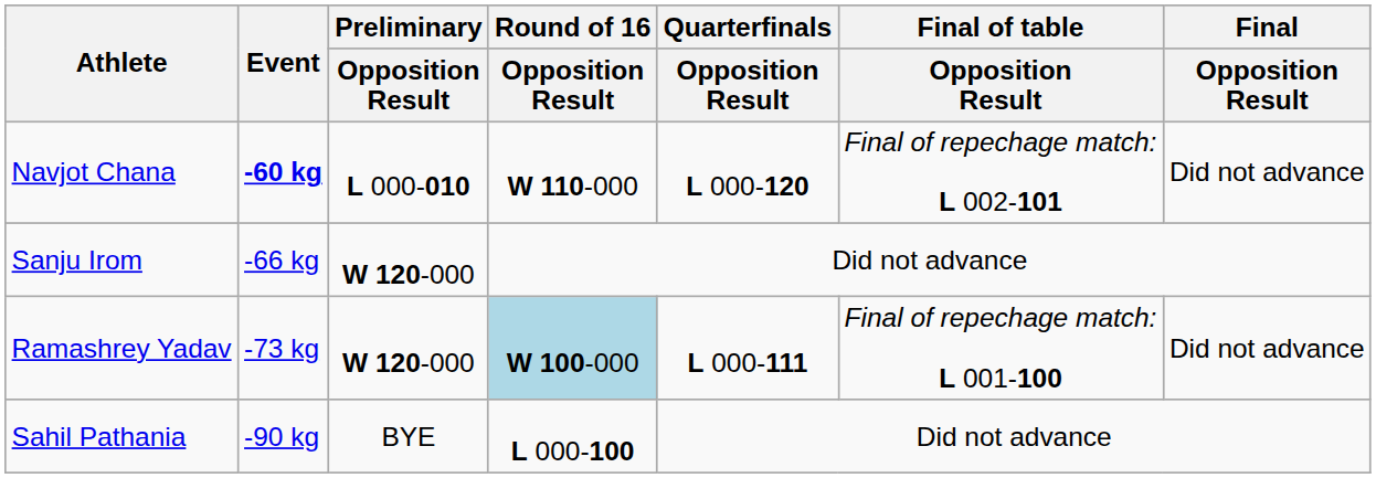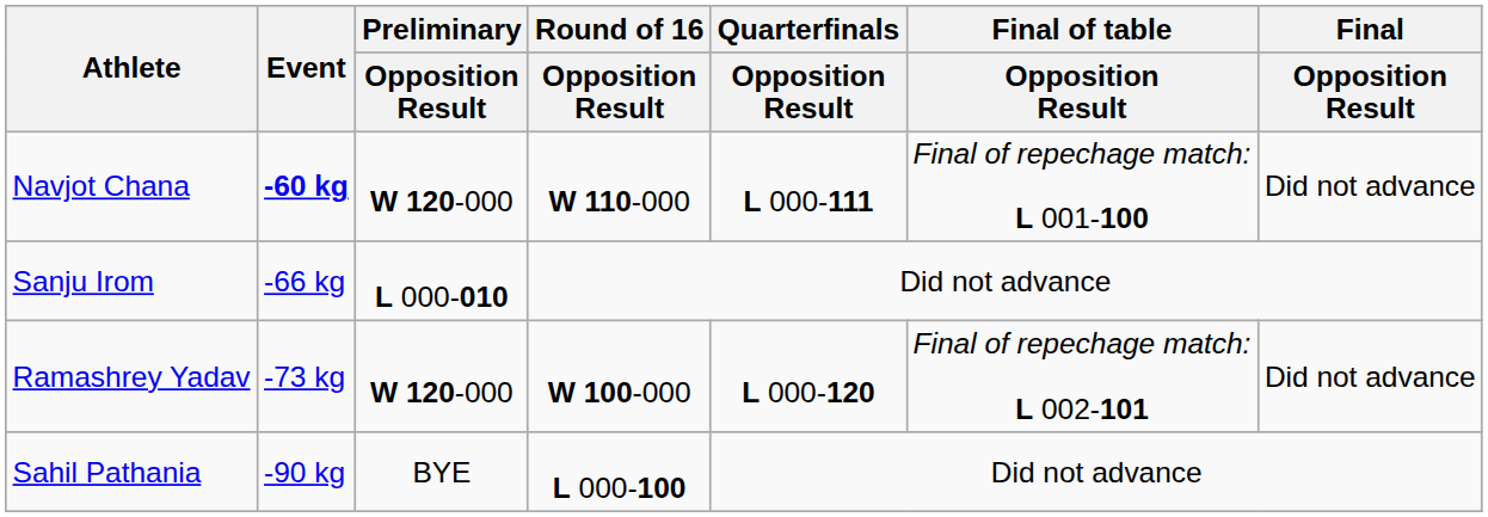Navjot Chana | Preliminary / Opposition Result: L 000-010 -> W 120-000
Navjot Chana | Quarterfinals / Opposition Result: L 000-120 -> L 000-111
Navjot Chana | Final of table / Opposition Result: Final of repechage match: L 002-101 -> Final of repechage match: L 001-100
Sanju Irom | Preliminary / Opposition Result: W 120-000 -> L 000-010
Ramashrey Yadav | Round of 16 / Opposition Result: lightblue background -> no background
Ramashrey Yadav | Quarterfinals / Opposition Result: L 000-111 -> L 000-120
Ramashrey Yadav | Final of table / Opposition Result: Final of repechage match: L 001-100 -> Final of repechage match: L 002-101
